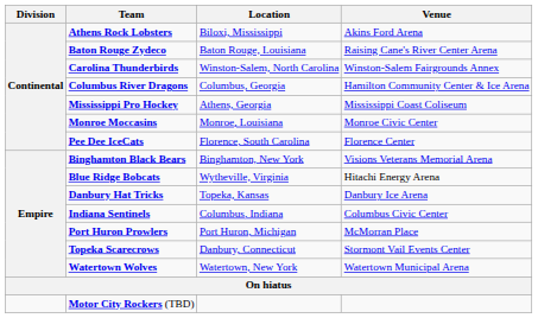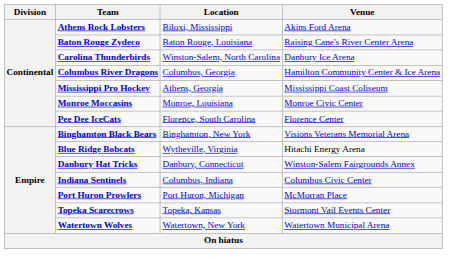Carolina Thunderbirds | Venue: Winston-Salem Fairgrounds Annex -> Danbury Ice Arena
Danbury Hat Tricks | Location: Topeka, Kansas -> Danbury, Connecticut
Danbury Hat Tricks | Venue: Danbury Ice Arena -> Winston-Salem Fairgrounds Annex
Topeka Scarecrows | Location: Danbury, Connecticut -> Topeka, Kansas
- row: Motor City Rockers (TBD)
